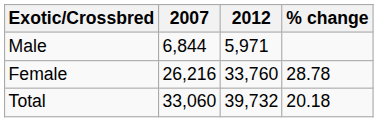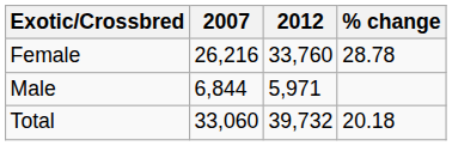rows swapped: Male <-> Female
